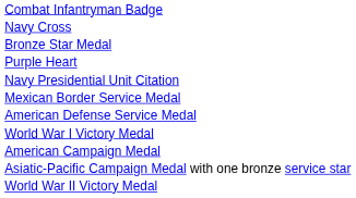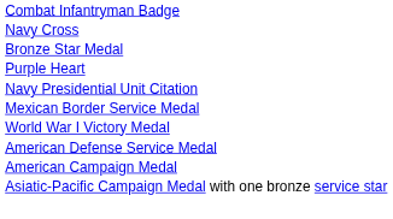rows swapped: World War I Victory Medal <-> American Defense Service Medal
- row: World War II Victory Medal
